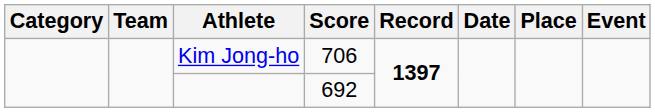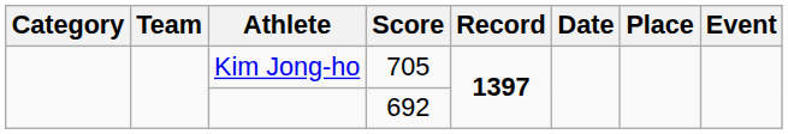Kim Jong-ho | Score: 706 -> 705
